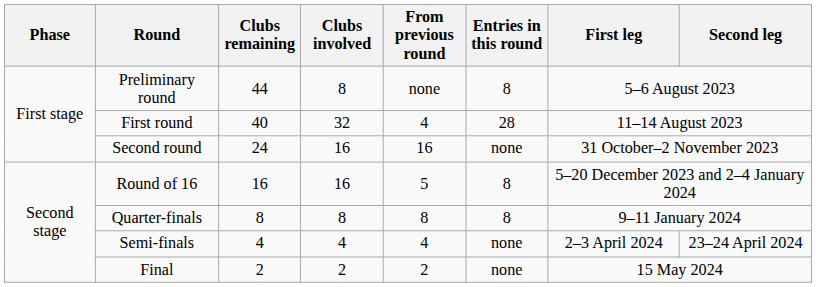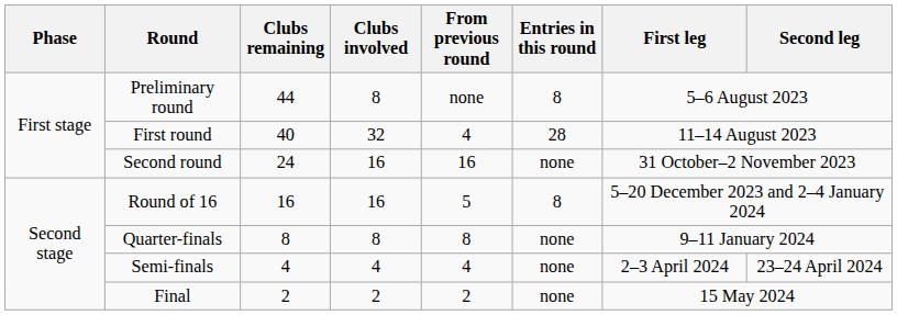Quarter-finals | Entries in this round: 8 -> none
